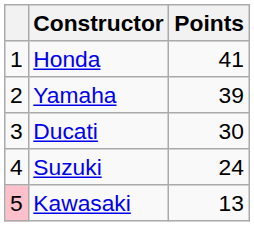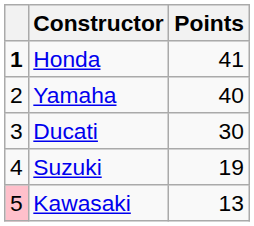Honda | column 1: normal -> bold
Yamaha | Points: 39 -> 40
Suzuki | Points: 24 -> 19
